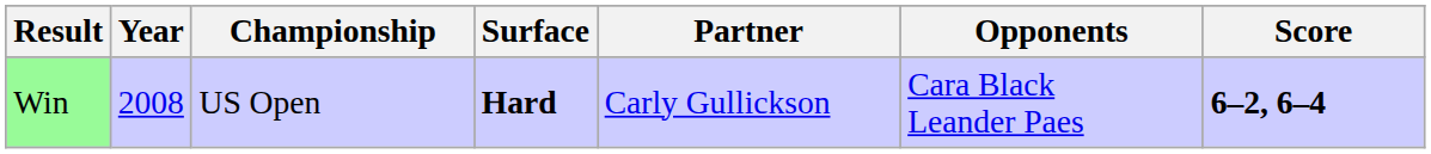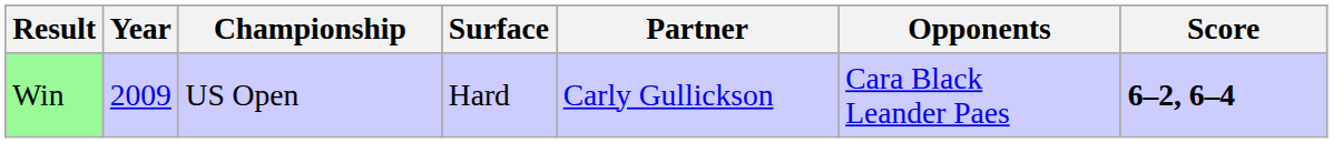Win | Year: 2008 -> 2009
Win | Surface: bold -> normal
